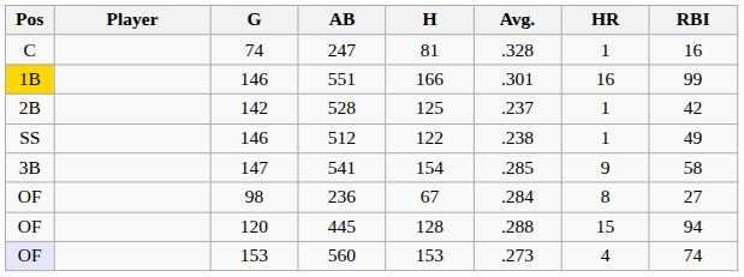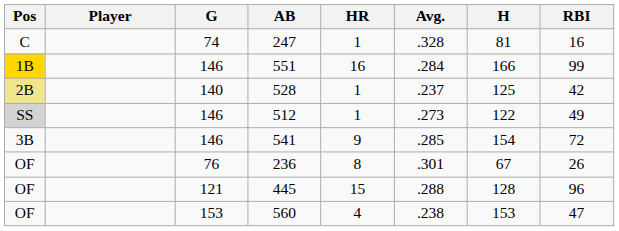columns swapped: H <-> HR
551 | Avg.: .301 -> .284
528 | Pos: no background -> khaki background
528 | G: 142 -> 140
512 | Pos: no background -> lightgrey background
512 | Avg.: .238 -> .273
541 | G: 147 -> 146
541 | RBI: 58 -> 72
236 | G: 98 -> 76
236 | Avg.: .284 -> .301
236 | RBI: 27 -> 26
445 | G: 120 -> 121
445 | RBI: 94 -> 96
560 | Pos: lavender background -> no background
560 | Avg.: .273 -> .238
560 | RBI: 74 -> 47
